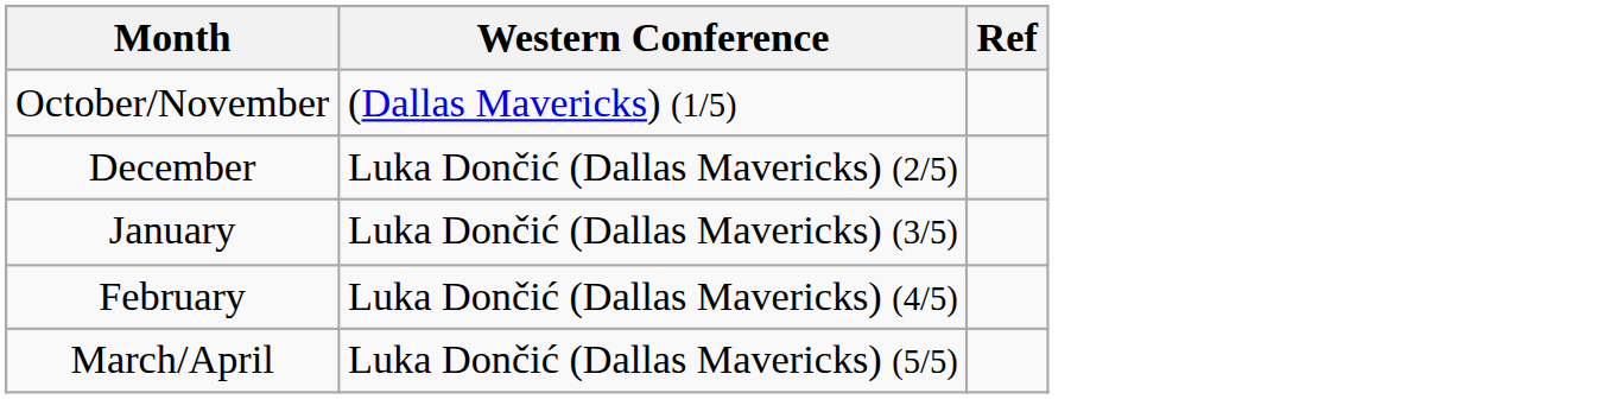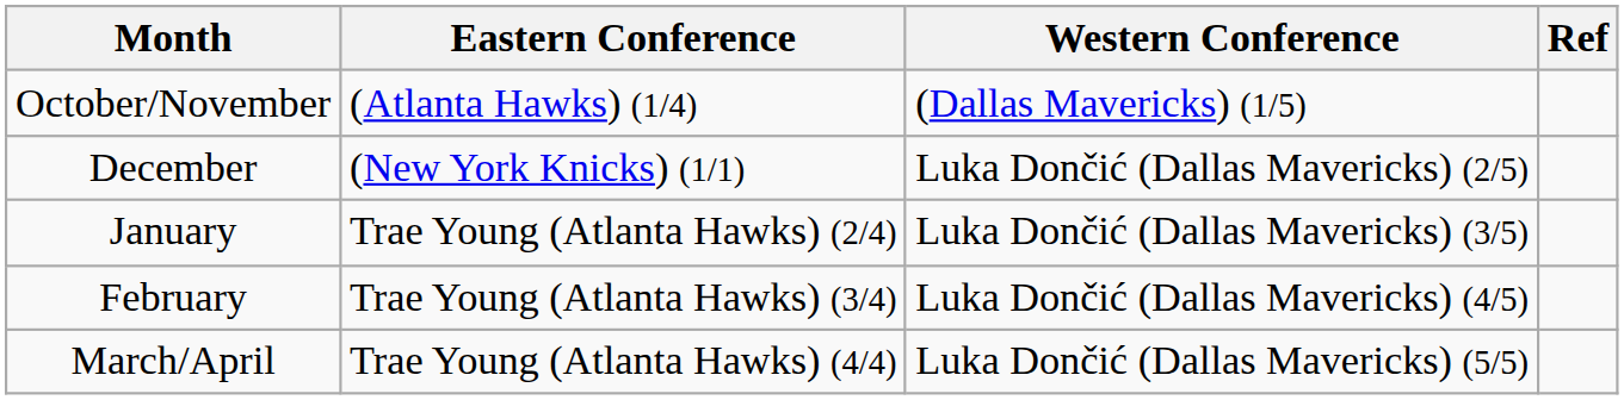+ column: Eastern Conference | (Atlanta Hawks) (1/4) | (New York Knicks) (1/1) | Trae Young (Atlanta Hawks) (2/4) | Trae Young (Atlanta Hawks) (3/4) | Trae Young (Atlanta Hawks) (4/4)
